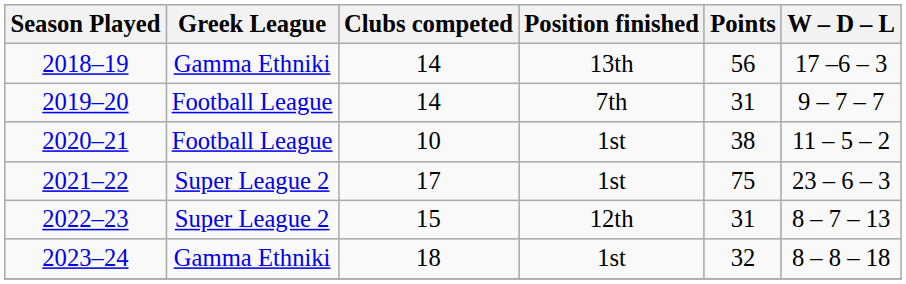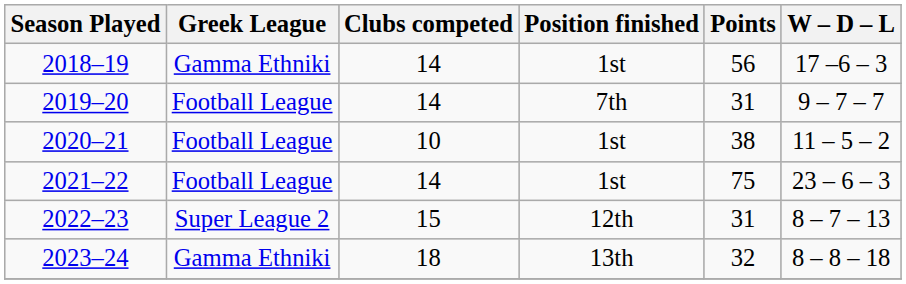2018–19 | Position finished: 13th -> 1st
2021–22 | Greek League: Super League 2 -> Football League
2021–22 | Clubs competed: 17 -> 14
2023–24 | Position finished: 1st -> 13th
